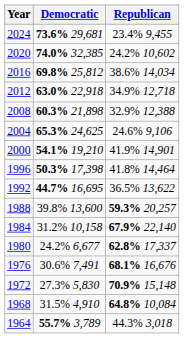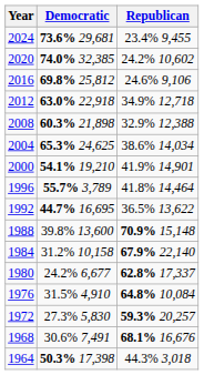2016 | Republican: 38.6% 14,034 -> 24.6% 9,106
2004 | Republican: 24.6% 9,106 -> 38.6% 14,034
1996 | Democratic: 50.3% 17,398 -> 55.7% 3,789
1988 | Republican: 59.3% 20,257 -> 70.9% 15,148
1976 | Democratic: 30.6% 7,491 -> 31.5% 4,910
1976 | Republican: 68.1% 16,676 -> 64.8% 10,084
1972 | Republican: 70.9% 15,148 -> 59.3% 20,257
1968 | Democratic: 31.5% 4,910 -> 30.6% 7,491
1968 | Republican: 64.8% 10,084 -> 68.1% 16,676
1964 | Democratic: 55.7% 3,789 -> 50.3% 17,398
